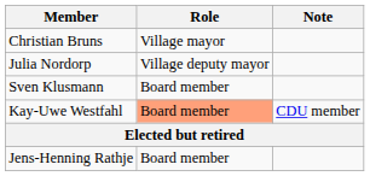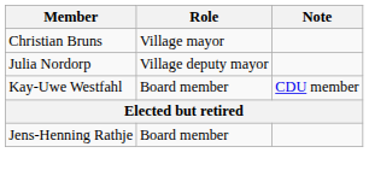- row: Sven Klusmann | Board member
Kay-Uwe Westfahl | Role: lightsalmon background -> no background
